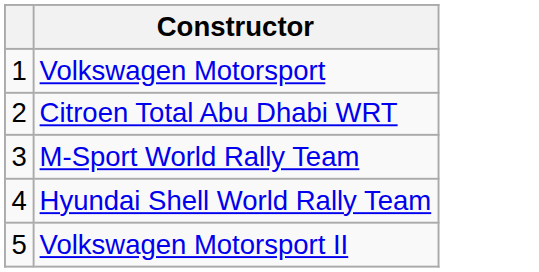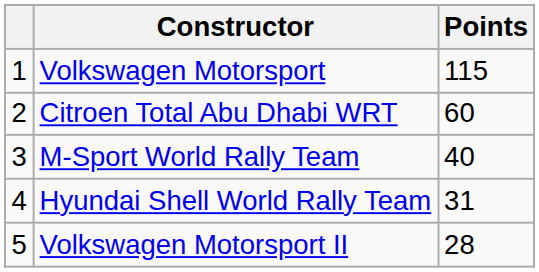+ column: Points | 115 | 60 | 40 | 31 | 28
